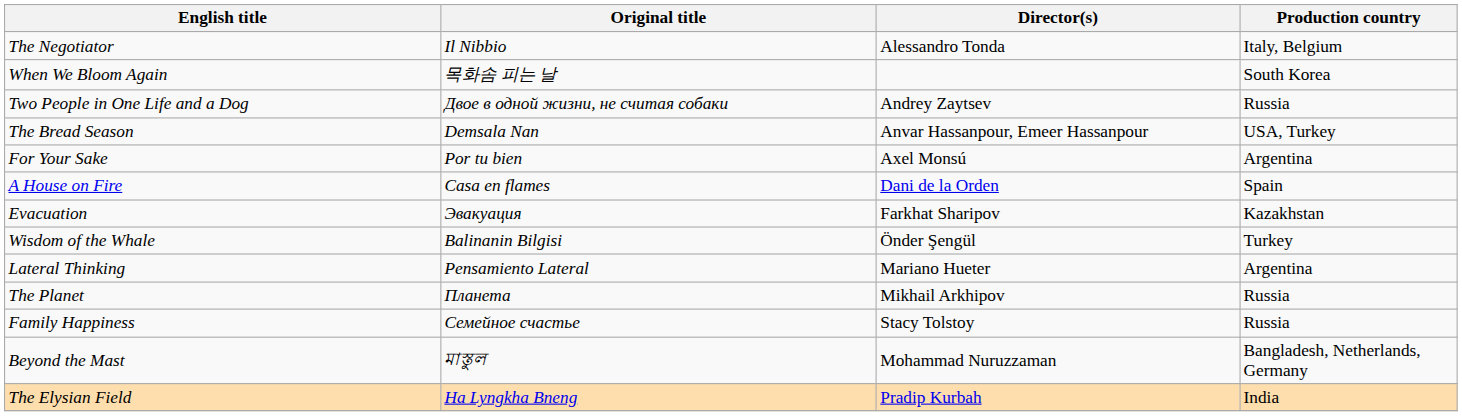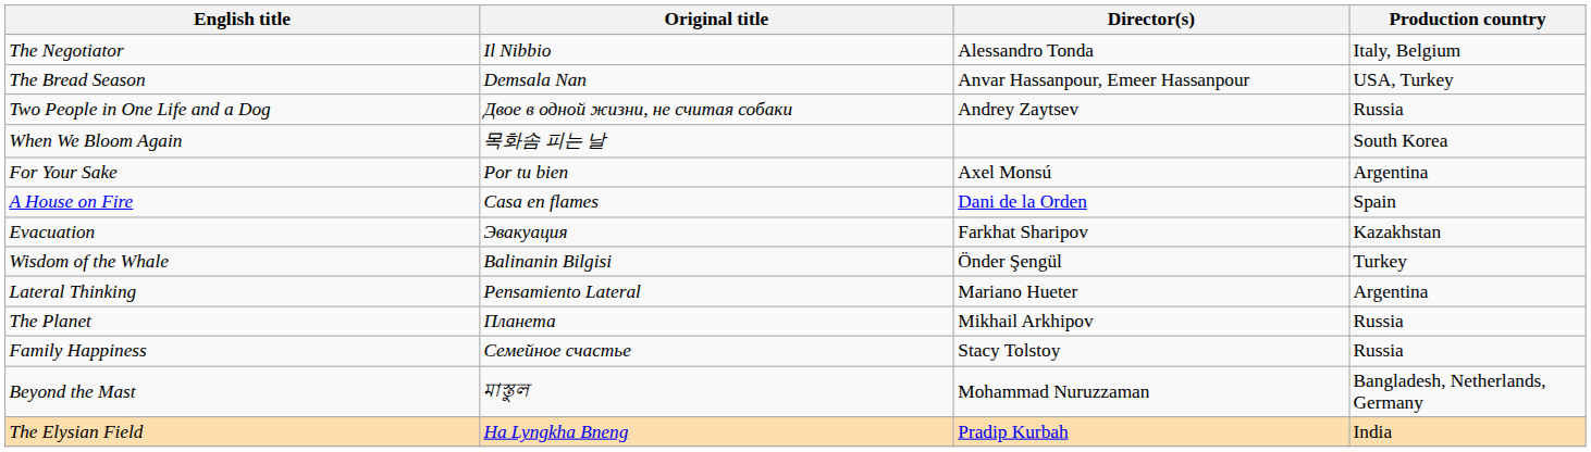rows swapped: The Bread Season <-> When We Bloom Again
